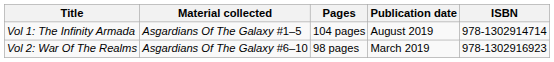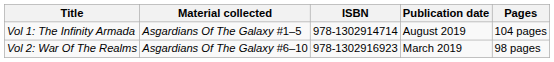columns swapped: Pages <-> ISBN
